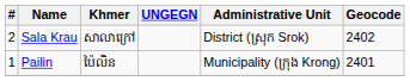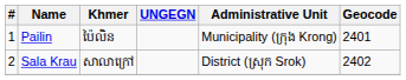rows swapped: Pailin <-> Sala Krau
